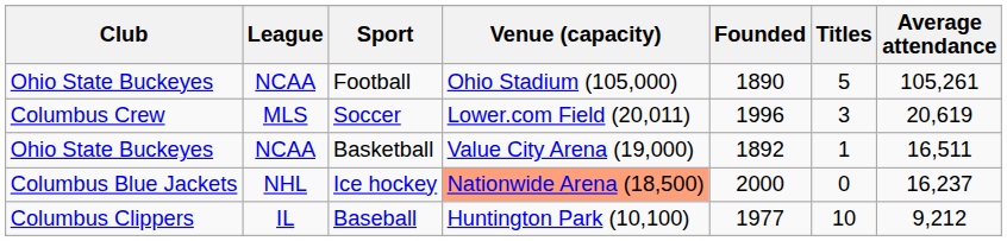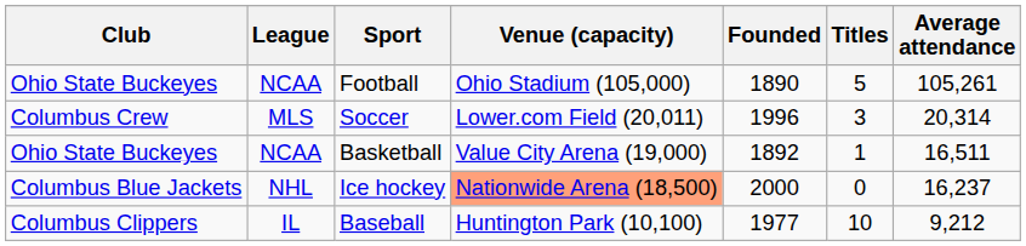Soccer | Average attendance: 20,619 -> 20,314
